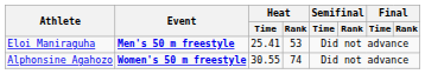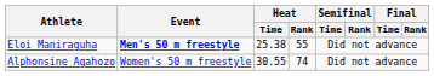Eloi Maniraguha | Heat / Time: 25.41 -> 25.38
Eloi Maniraguha | Heat / Rank: 53 -> 55
Alphonsine Agahozo | Event: bold -> normal
